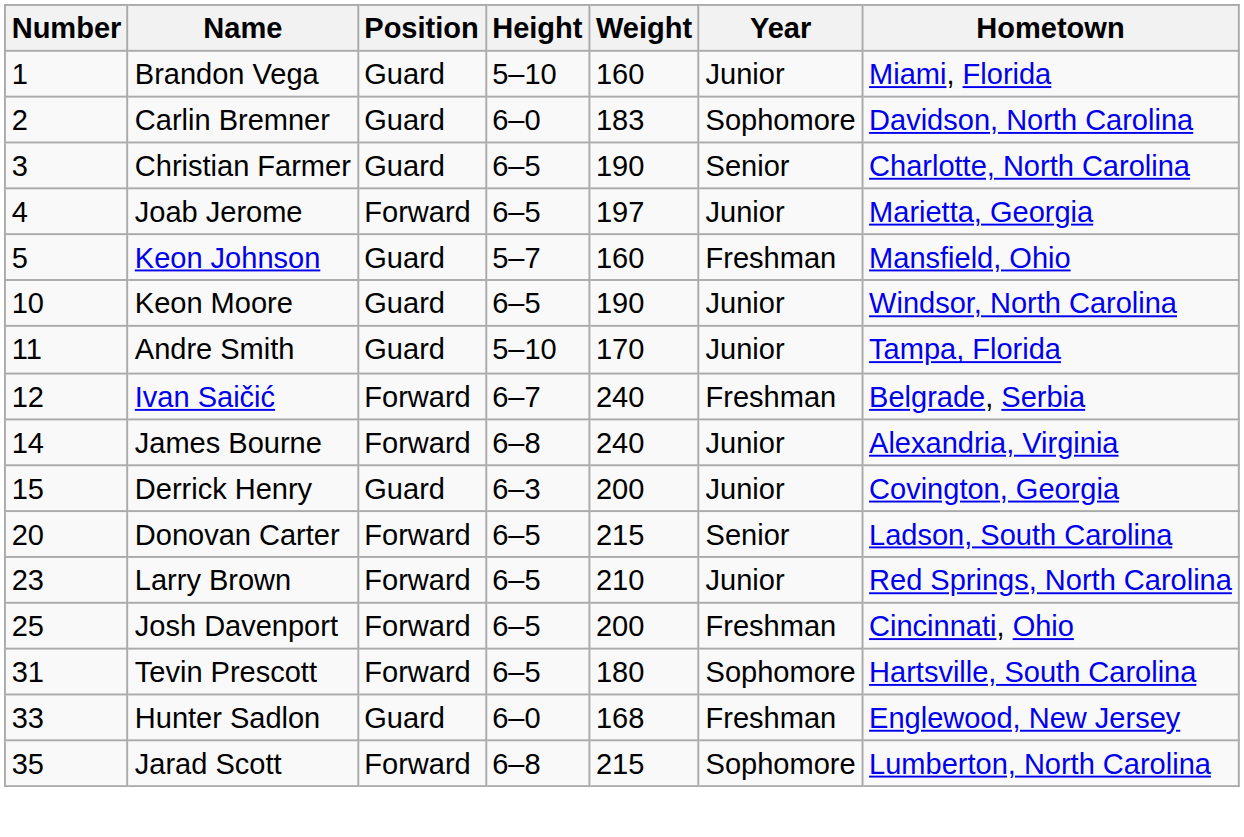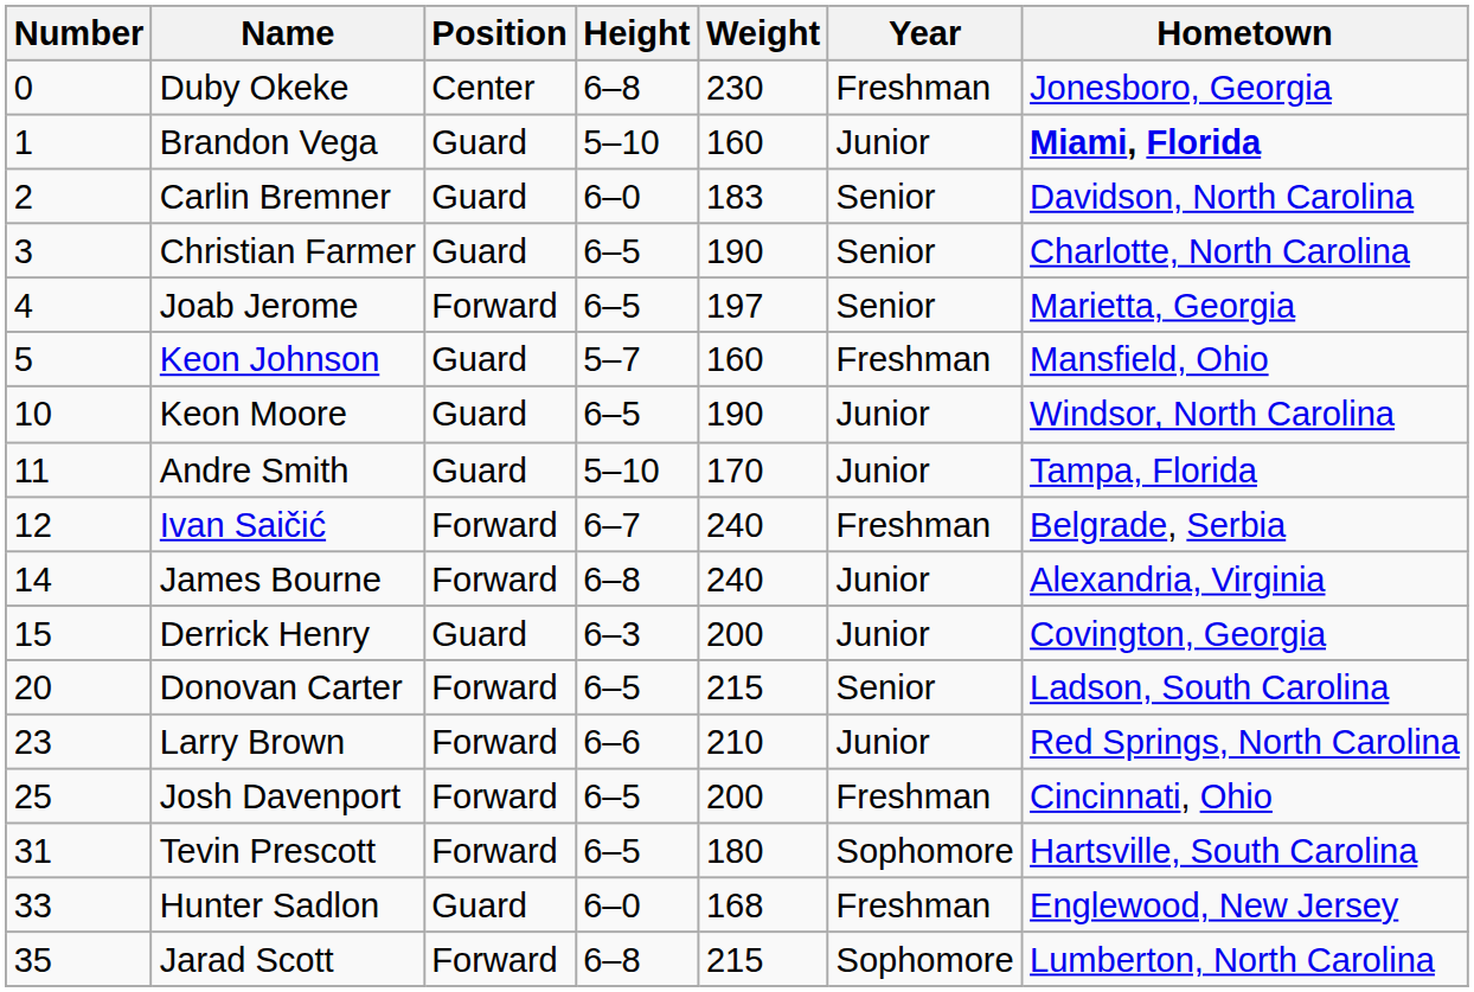+ row: 0 | Duby Okeke | Center | 6–8 | 230 | Freshman | Jonesboro, Georgia
Brandon Vega | Hometown: normal -> bold
Carlin Bremner | Year: Sophomore -> Senior
Joab Jerome | Year: Junior -> Senior
Larry Brown | Height: 6–5 -> 6–6
